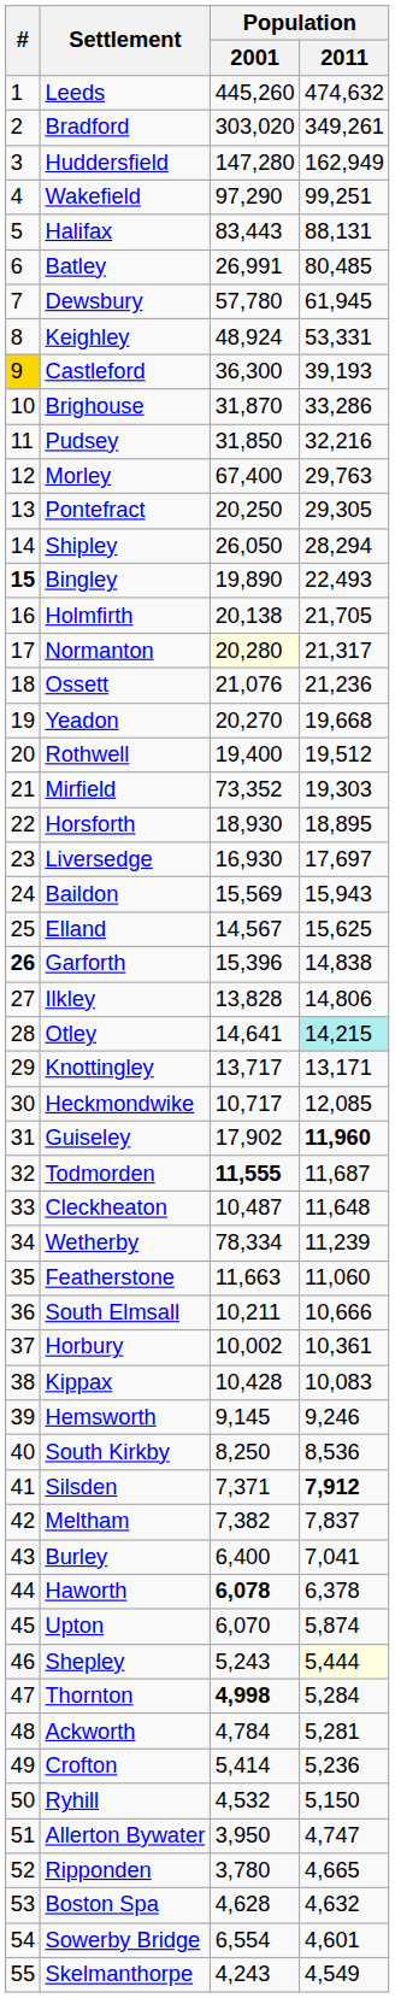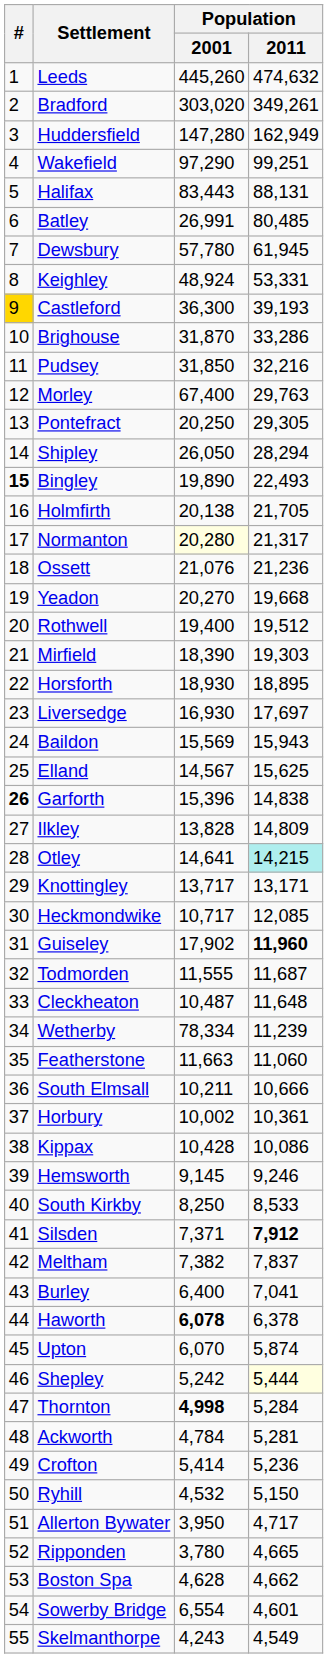Mirfield | Population / 2001: 73,352 -> 18,390
Ilkley | Population / 2011: 14,806 -> 14,809
Todmorden | Population / 2001: bold -> normal
Kippax | Population / 2011: 10,083 -> 10,086
South Kirkby | Population / 2011: 8,536 -> 8,533
Shepley | Population / 2001: 5,243 -> 5,242
Allerton Bywater | Population / 2011: 4,747 -> 4,717
Boston Spa | Population / 2011: 4,632 -> 4,662
